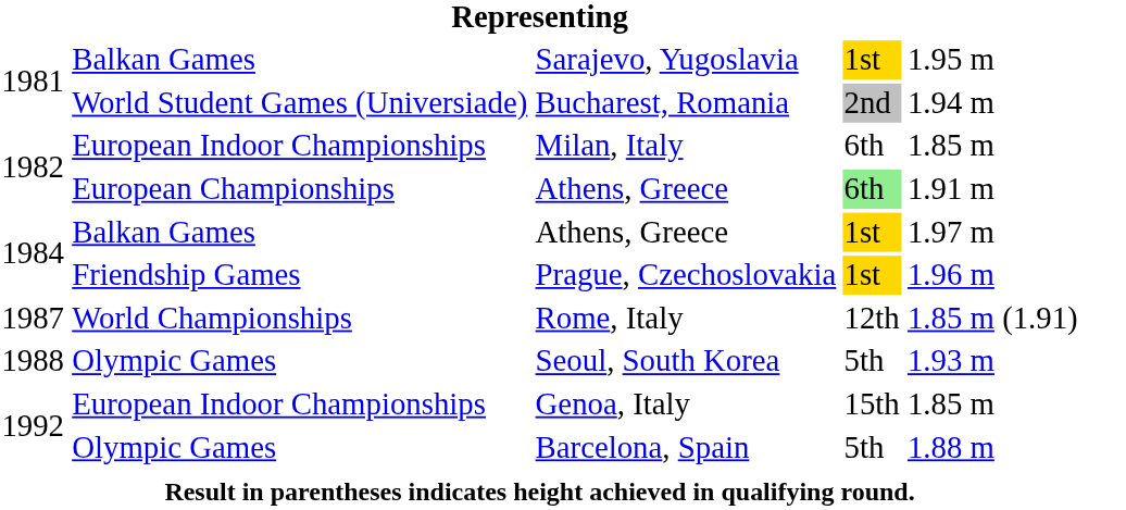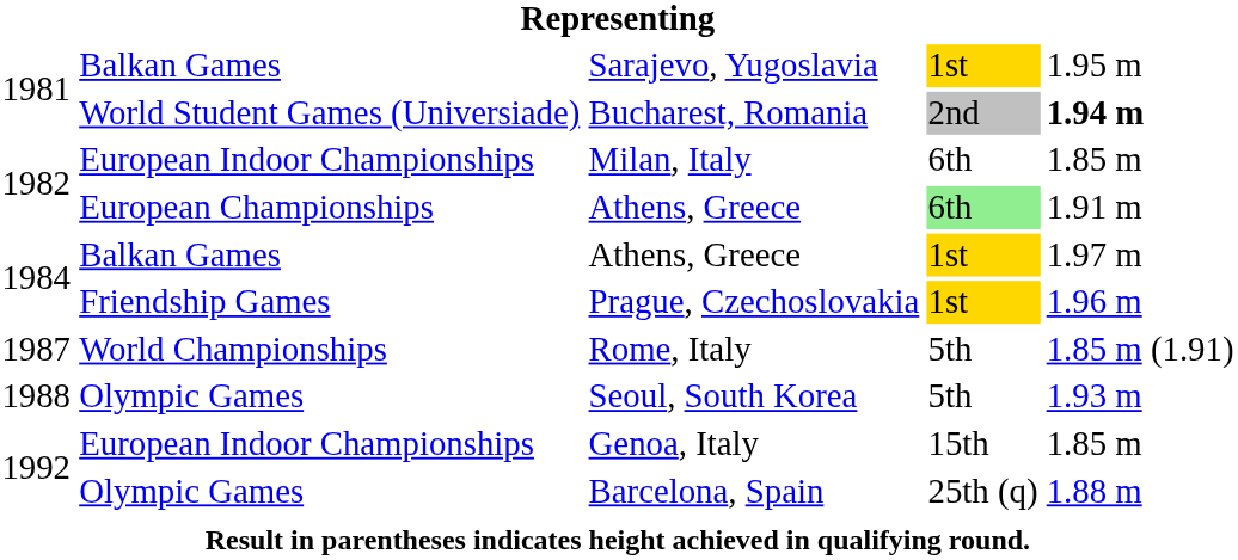Bucharest, Romania | column 5: normal -> bold
Rome, Italy | column 4: 12th -> 5th
Barcelona, Spain | column 4: 5th -> 25th (q)
